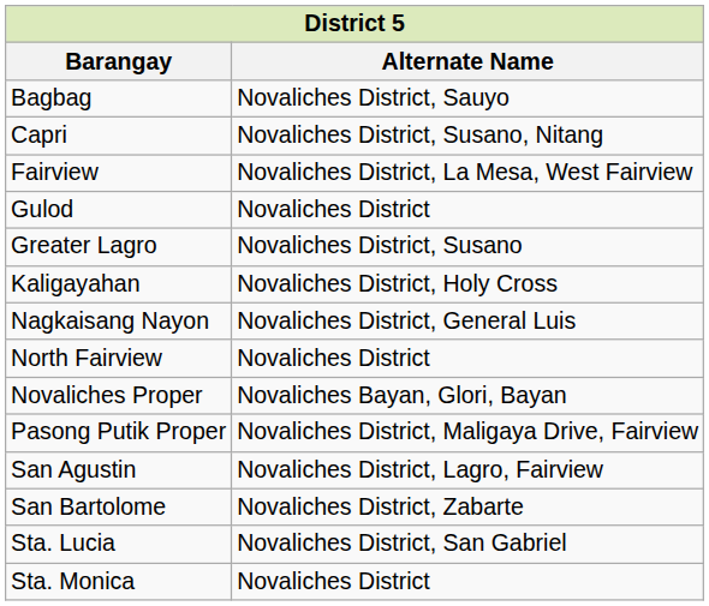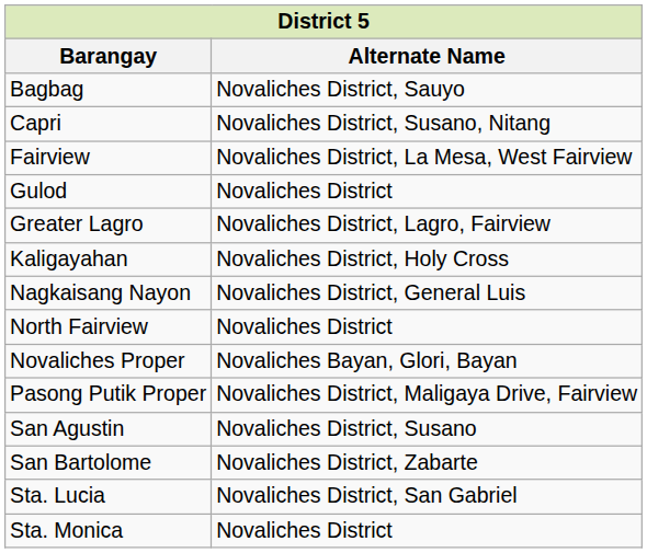Greater Lagro | Alternate Name: Novaliches District, Susano -> Novaliches District, Lagro, Fairview
San Agustin | Alternate Name: Novaliches District, Lagro, Fairview -> Novaliches District, Susano
